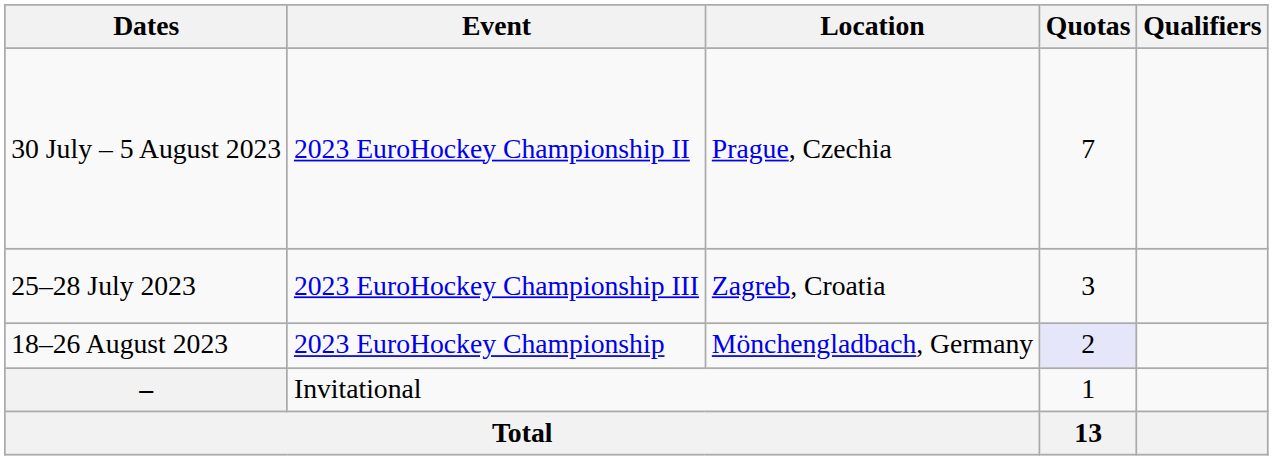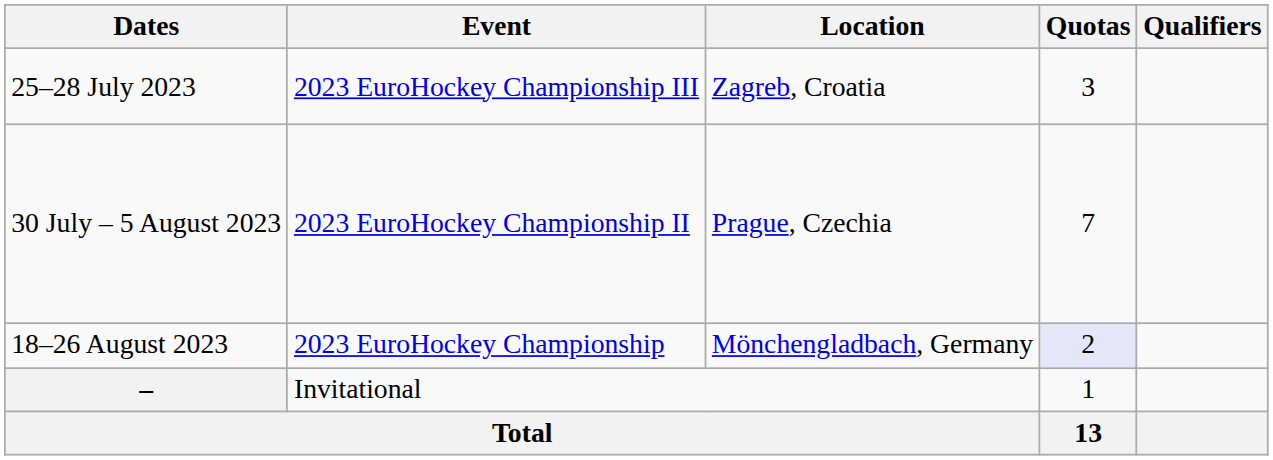rows swapped: 25–28 July 2023 <-> 30 July – 5 August 2023
